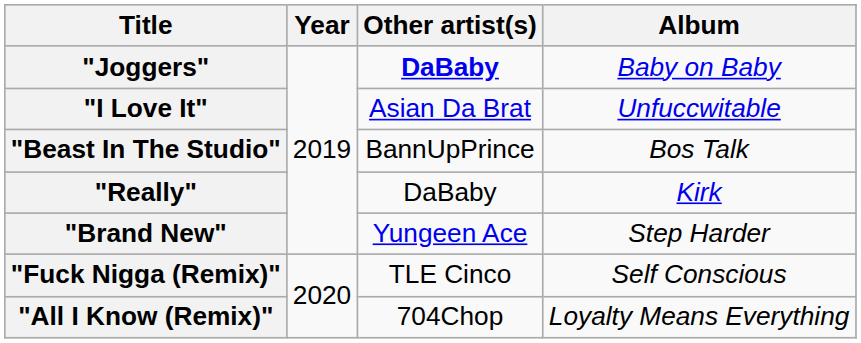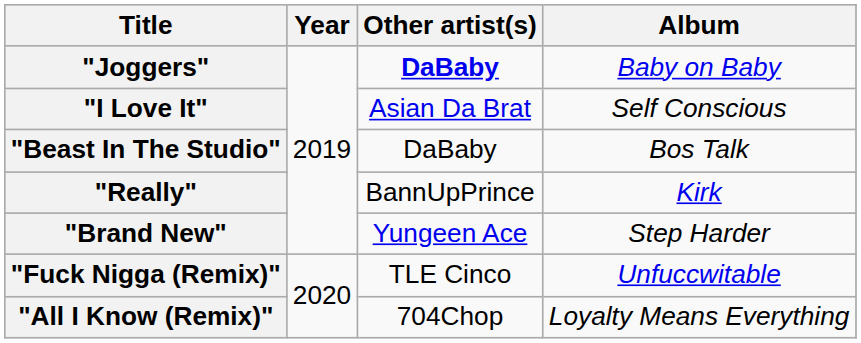"I Love It" | Album: Unfuccwitable -> Self Conscious
"Beast In The Studio" | Other artist(s): BannUpPrince -> DaBaby
"Really" | Other artist(s): DaBaby -> BannUpPrince
"Fuck Nigga (Remix)" | Album: Self Conscious -> Unfuccwitable
